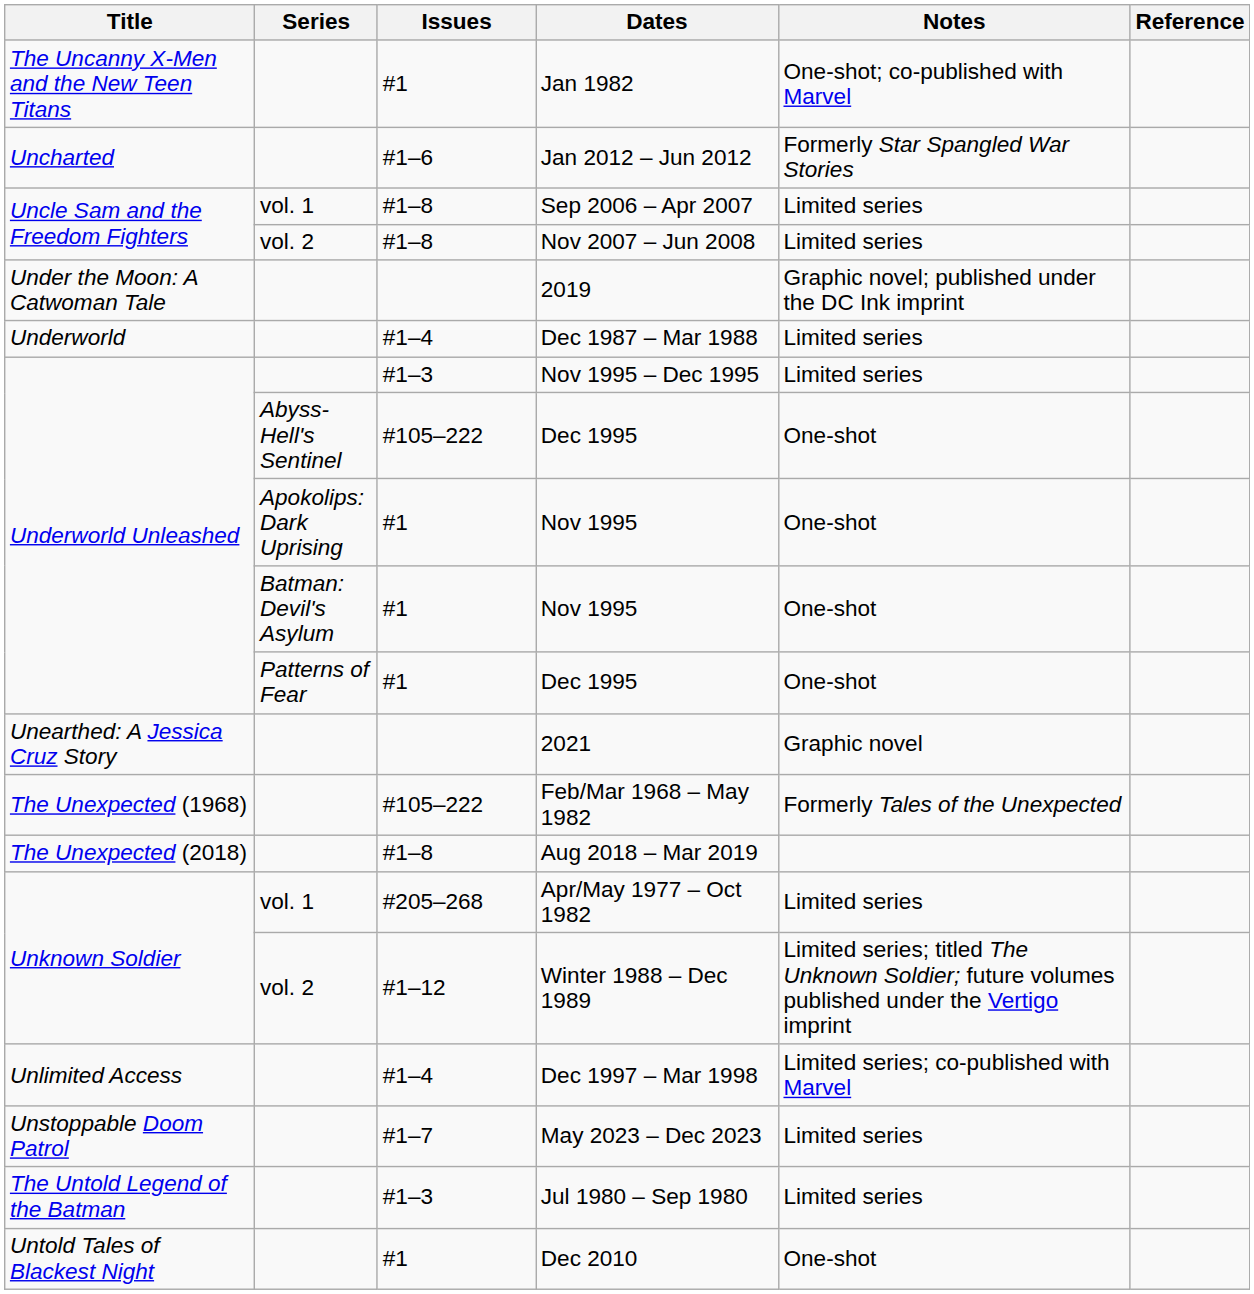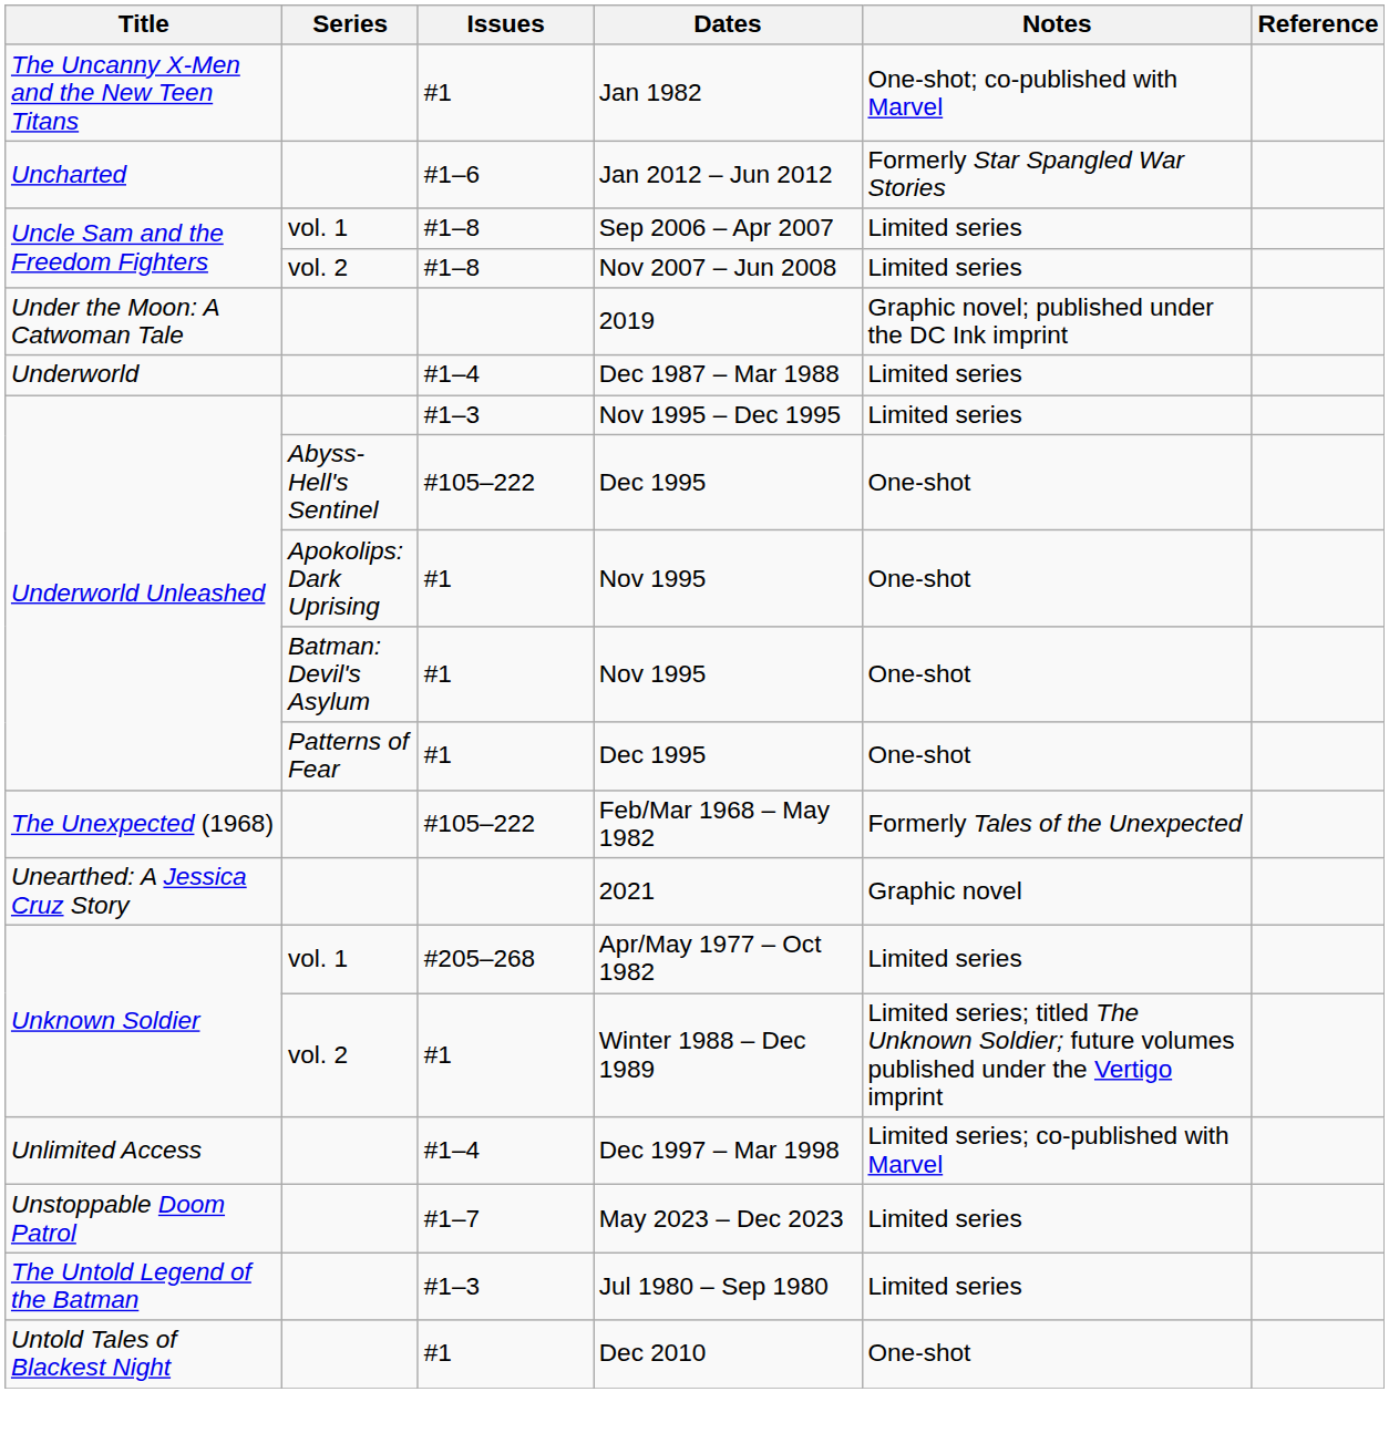rows swapped: 2021 <-> Feb/Mar 1968 – May 1982
- row: The Unexpected (2018) | #1–8 | Aug 2018 – Mar 2019
Winter 1988 – Dec 1989 | Issues: #1–12 -> #1
